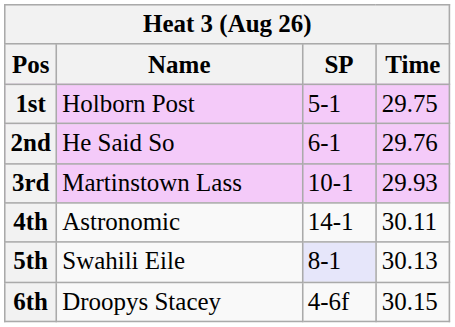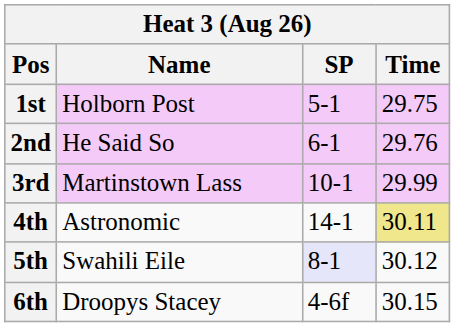3rd | Time: 29.93 -> 29.99
4th | Time: no background -> khaki background
5th | Time: 30.13 -> 30.12
